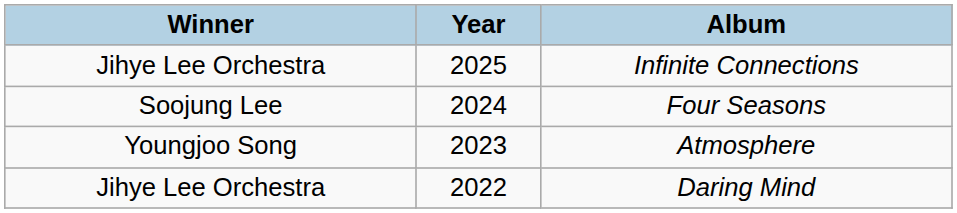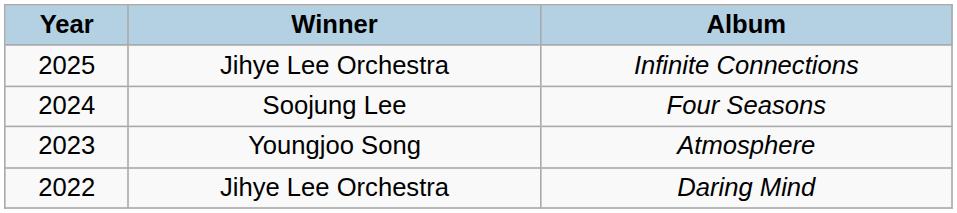columns swapped: Year <-> Winner
